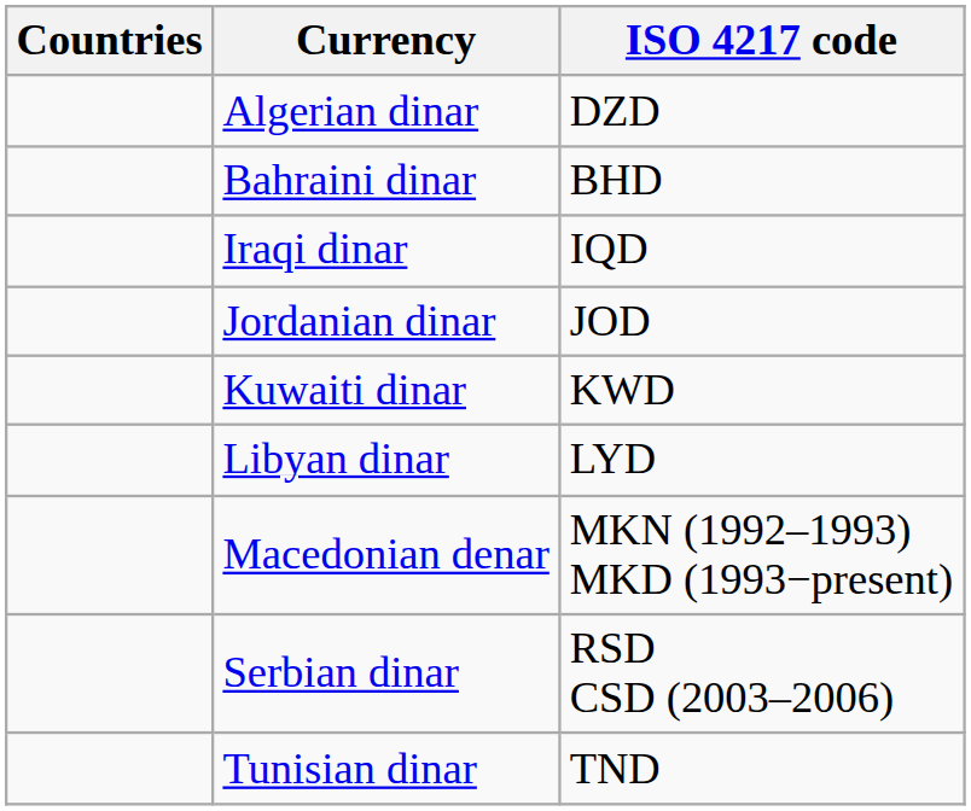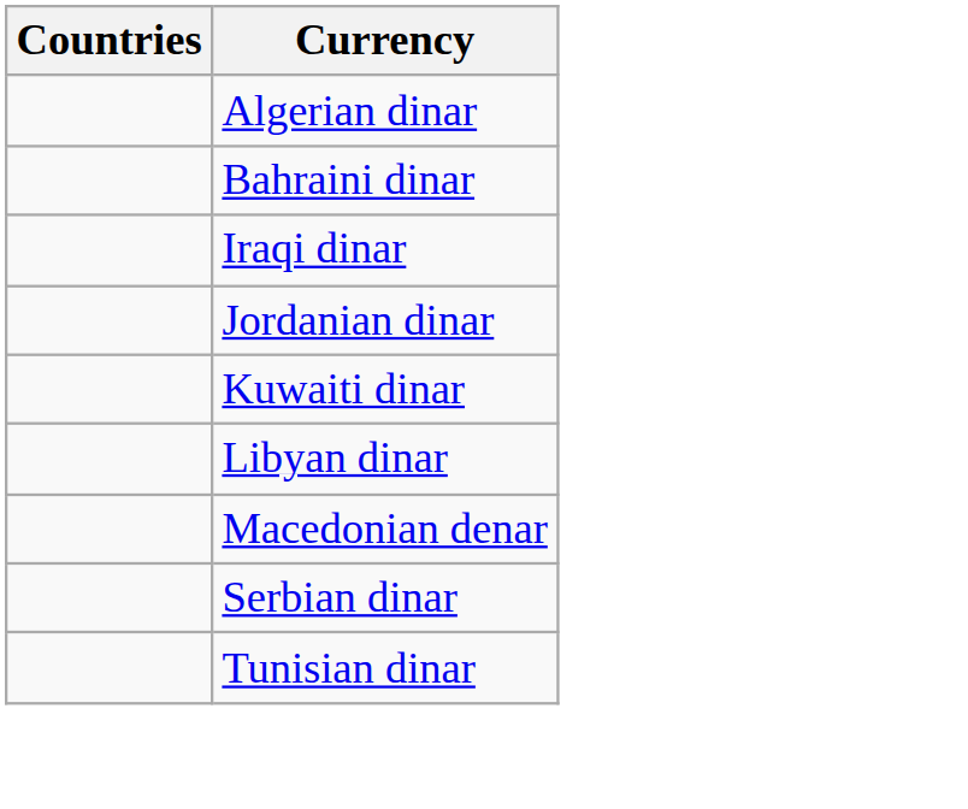- column: ISO 4217 code | DZD | BHD | IQD | JOD | KWD | LYD | MKN (1992–1993) MKD (1993−present) | RSD CSD (2003–2006) | TND
